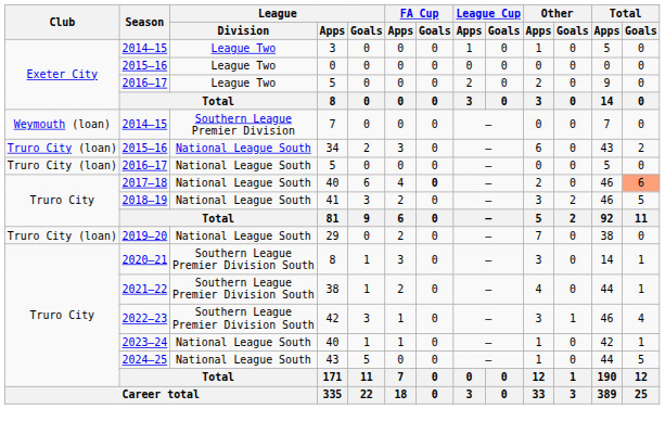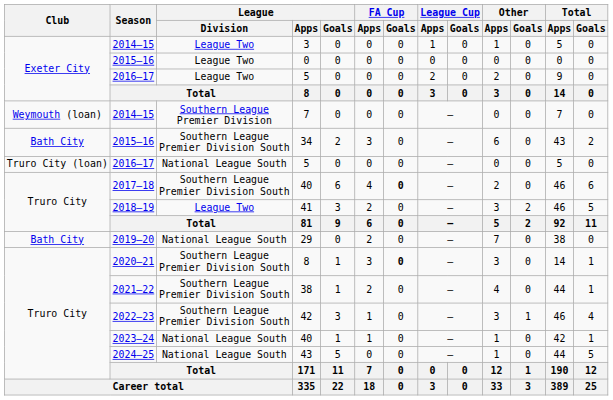34 | Club: Truro City (loan) -> Bath City
34 | League / Division: National League South -> Southern League Premier Division South
2017–18 / 40 | League / Division: National League South -> Southern League Premier Division South
2017–18 / 40 | Total / Goals: lightsalmon background -> no background
41 | League / Division: National League South -> League Two
29 | Club: Truro City (loan) -> Bath City
2020–21 / 8 | FA Cup / Goals: normal -> bold
